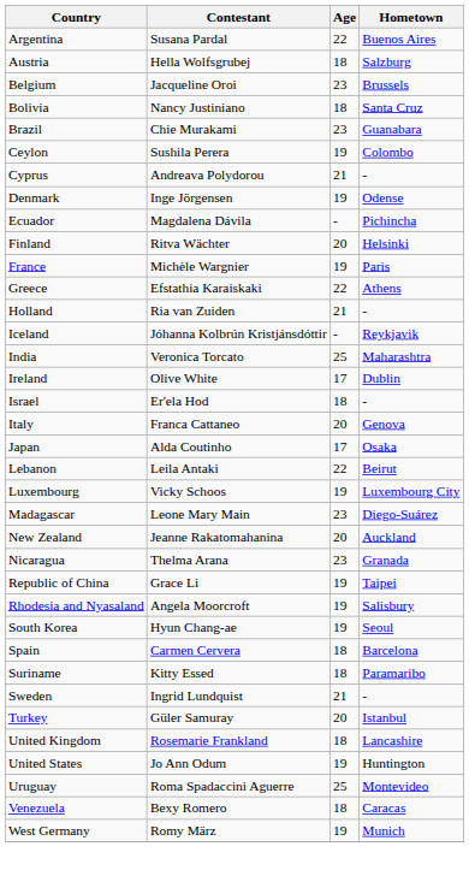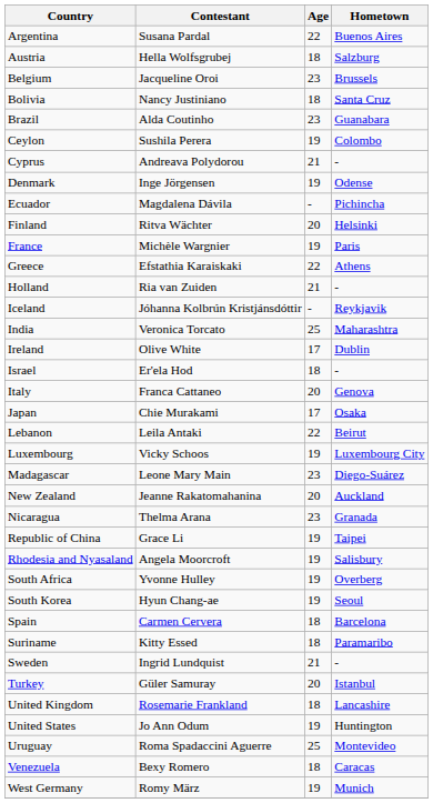Brazil | Contestant: Chie Murakami -> Alda Coutinho
Japan | Contestant: Alda Coutinho -> Chie Murakami
+ row: South Africa | Yvonne Hulley | 19 | Overberg
